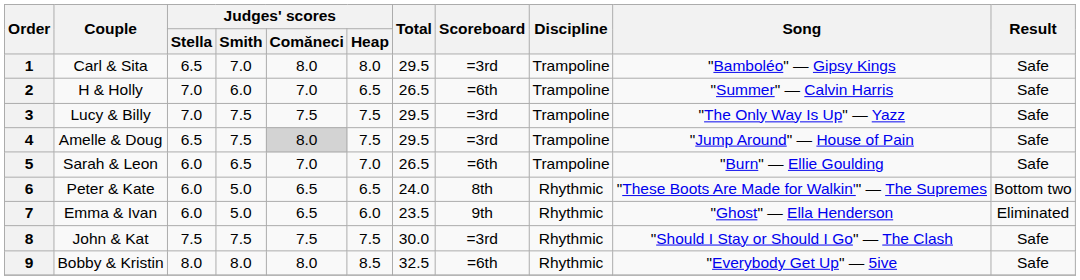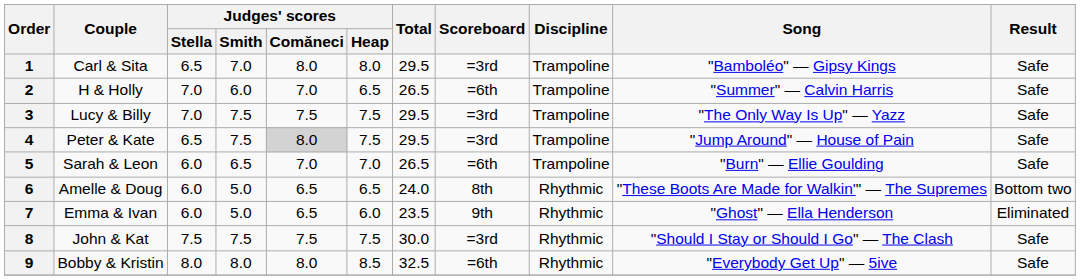4 | Couple: Amelle & Doug -> Peter & Kate
6 | Couple: Peter & Kate -> Amelle & Doug
